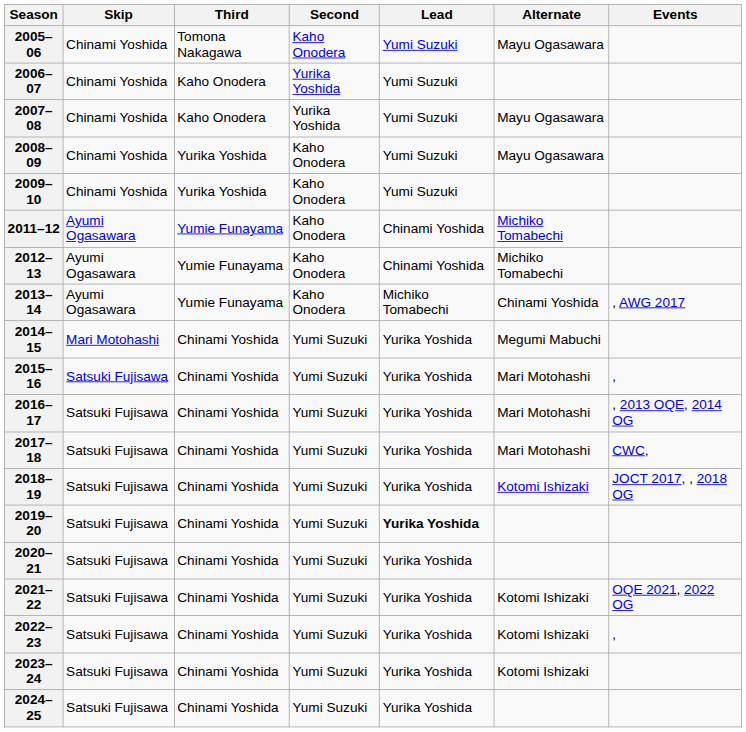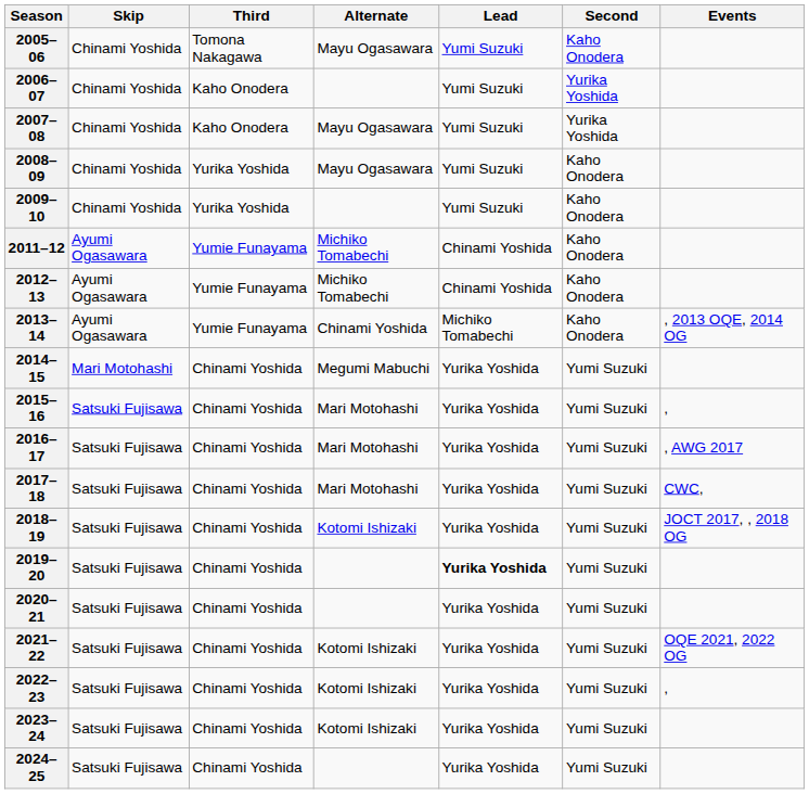columns swapped: Second <-> Alternate
2013–14 | Events: , AWG 2017 -> , 2013 OQE, 2014 OG
2016–17 | Events: , 2013 OQE, 2014 OG -> , AWG 2017
